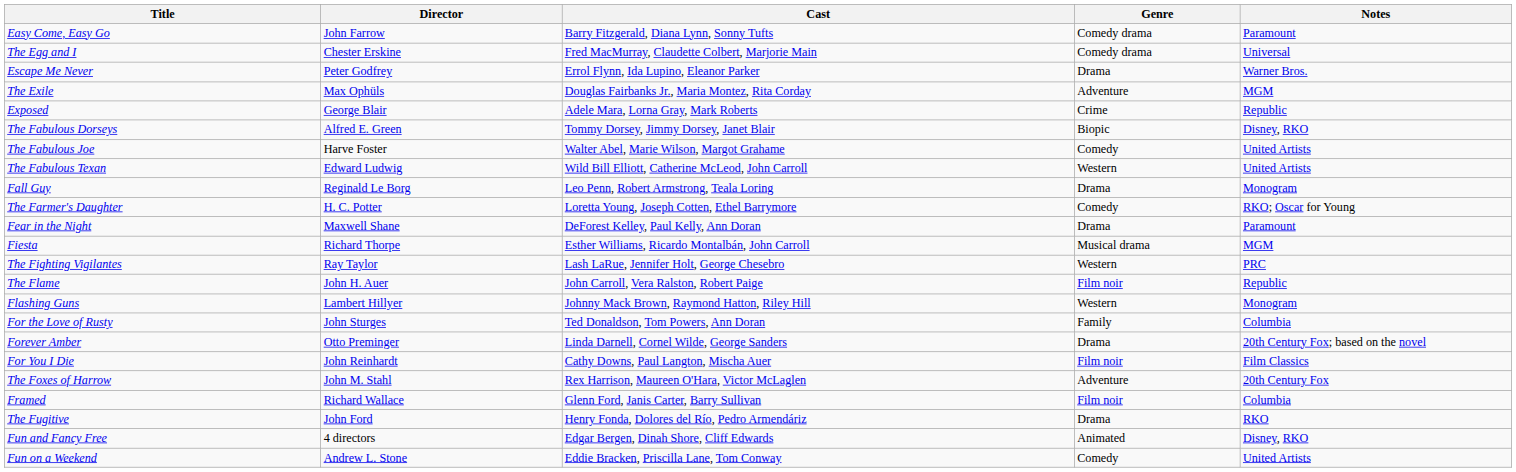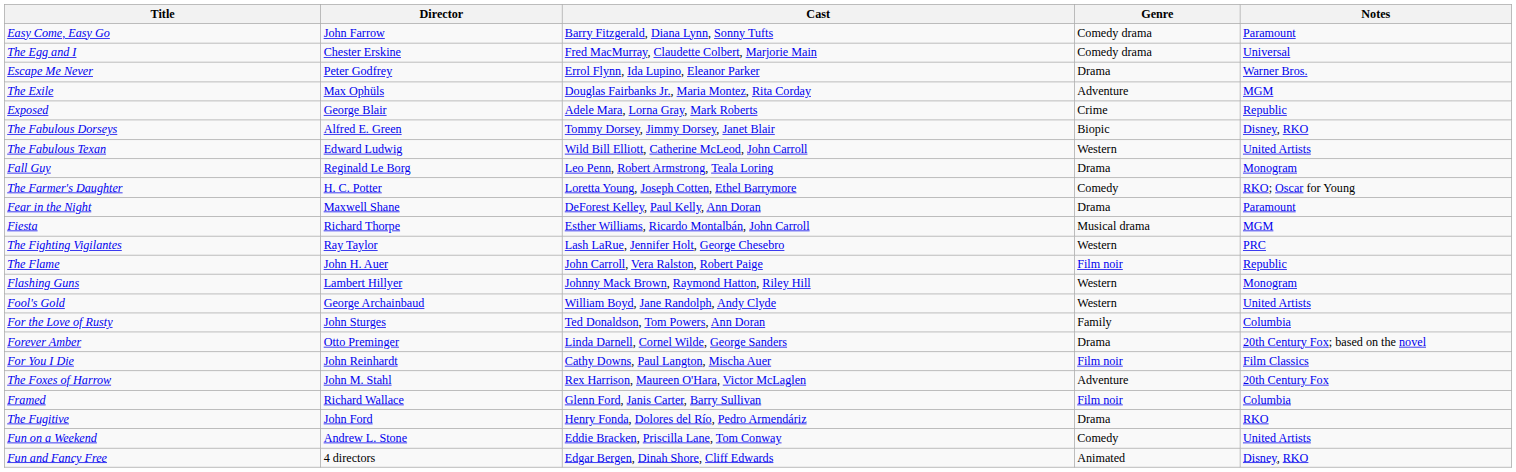- row: The Fabulous Joe | Harve Foster | Walter Abel, Marie Wilson, Margot Grahame | Comedy | United Artists
+ row: Fool's Gold | George Archainbaud | William Boyd, Jane Randolph, Andy Clyde | Western | United Artists
rows swapped: Fun and Fancy Free <-> Fun on a Weekend
